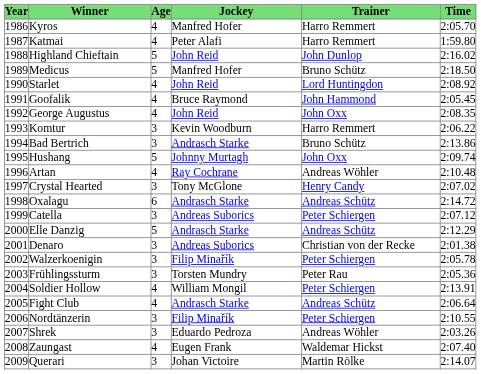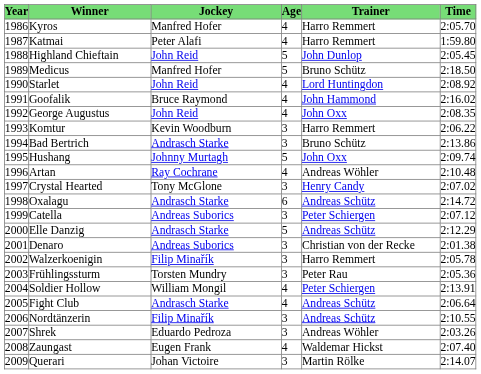columns swapped: Age <-> Jockey
Highland Chieftain | Time: 2:16.02 -> 2:05.45
Goofalik | Time: 2:05.45 -> 2:16.02
Walzerkoenigin | Trainer: Peter Schiergen -> Harro Remmert
Nordtänzerin | Trainer: Peter Schiergen -> Andreas Schütz
